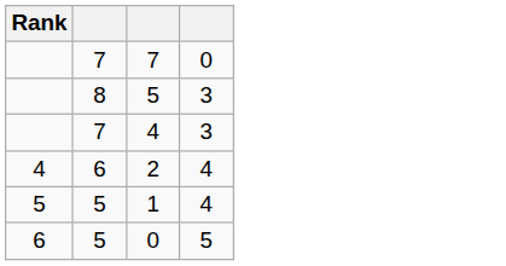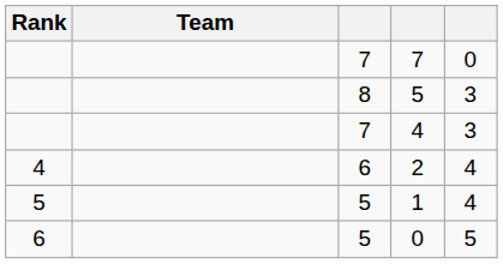+ column: Team
